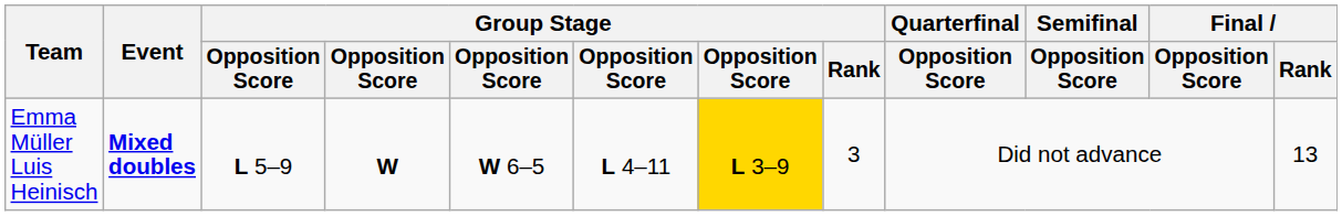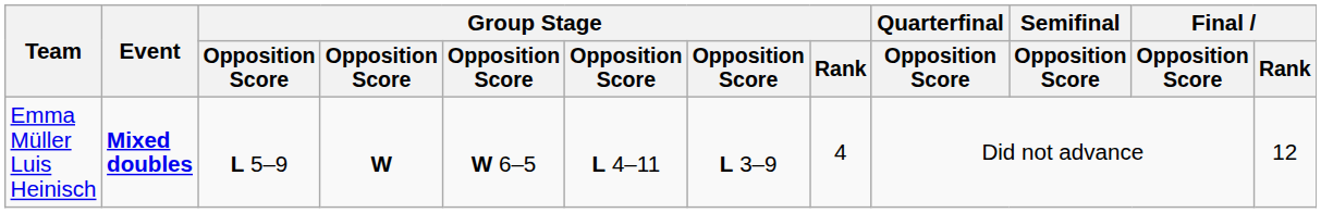Emma Müller Luis Heinisch | column 7: gold background -> no background
Emma Müller Luis Heinisch | Group Stage / Rank: 3 -> 4
Emma Müller Luis Heinisch | Final / Rank: 13 -> 12
